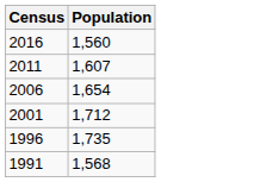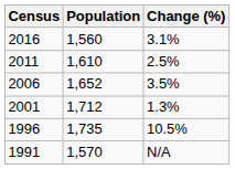+ column: Change (%) | 3.1% | 2.5% | 3.5% | 1.3% | 10.5% | N/A
2011 | Population: 1,607 -> 1,610
2006 | Population: 1,654 -> 1,652
1991 | Population: 1,568 -> 1,570
